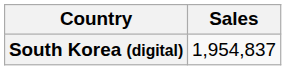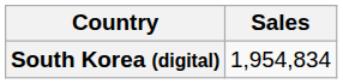South Korea (digital) | Sales: 1,954,837 -> 1,954,834
